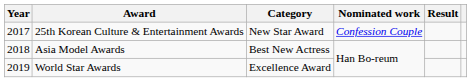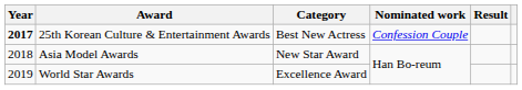25th Korean Culture & Entertainment Awards | Year: normal -> bold
25th Korean Culture & Entertainment Awards | Category: New Star Award -> Best New Actress
Asia Model Awards | Category: Best New Actress -> New Star Award
